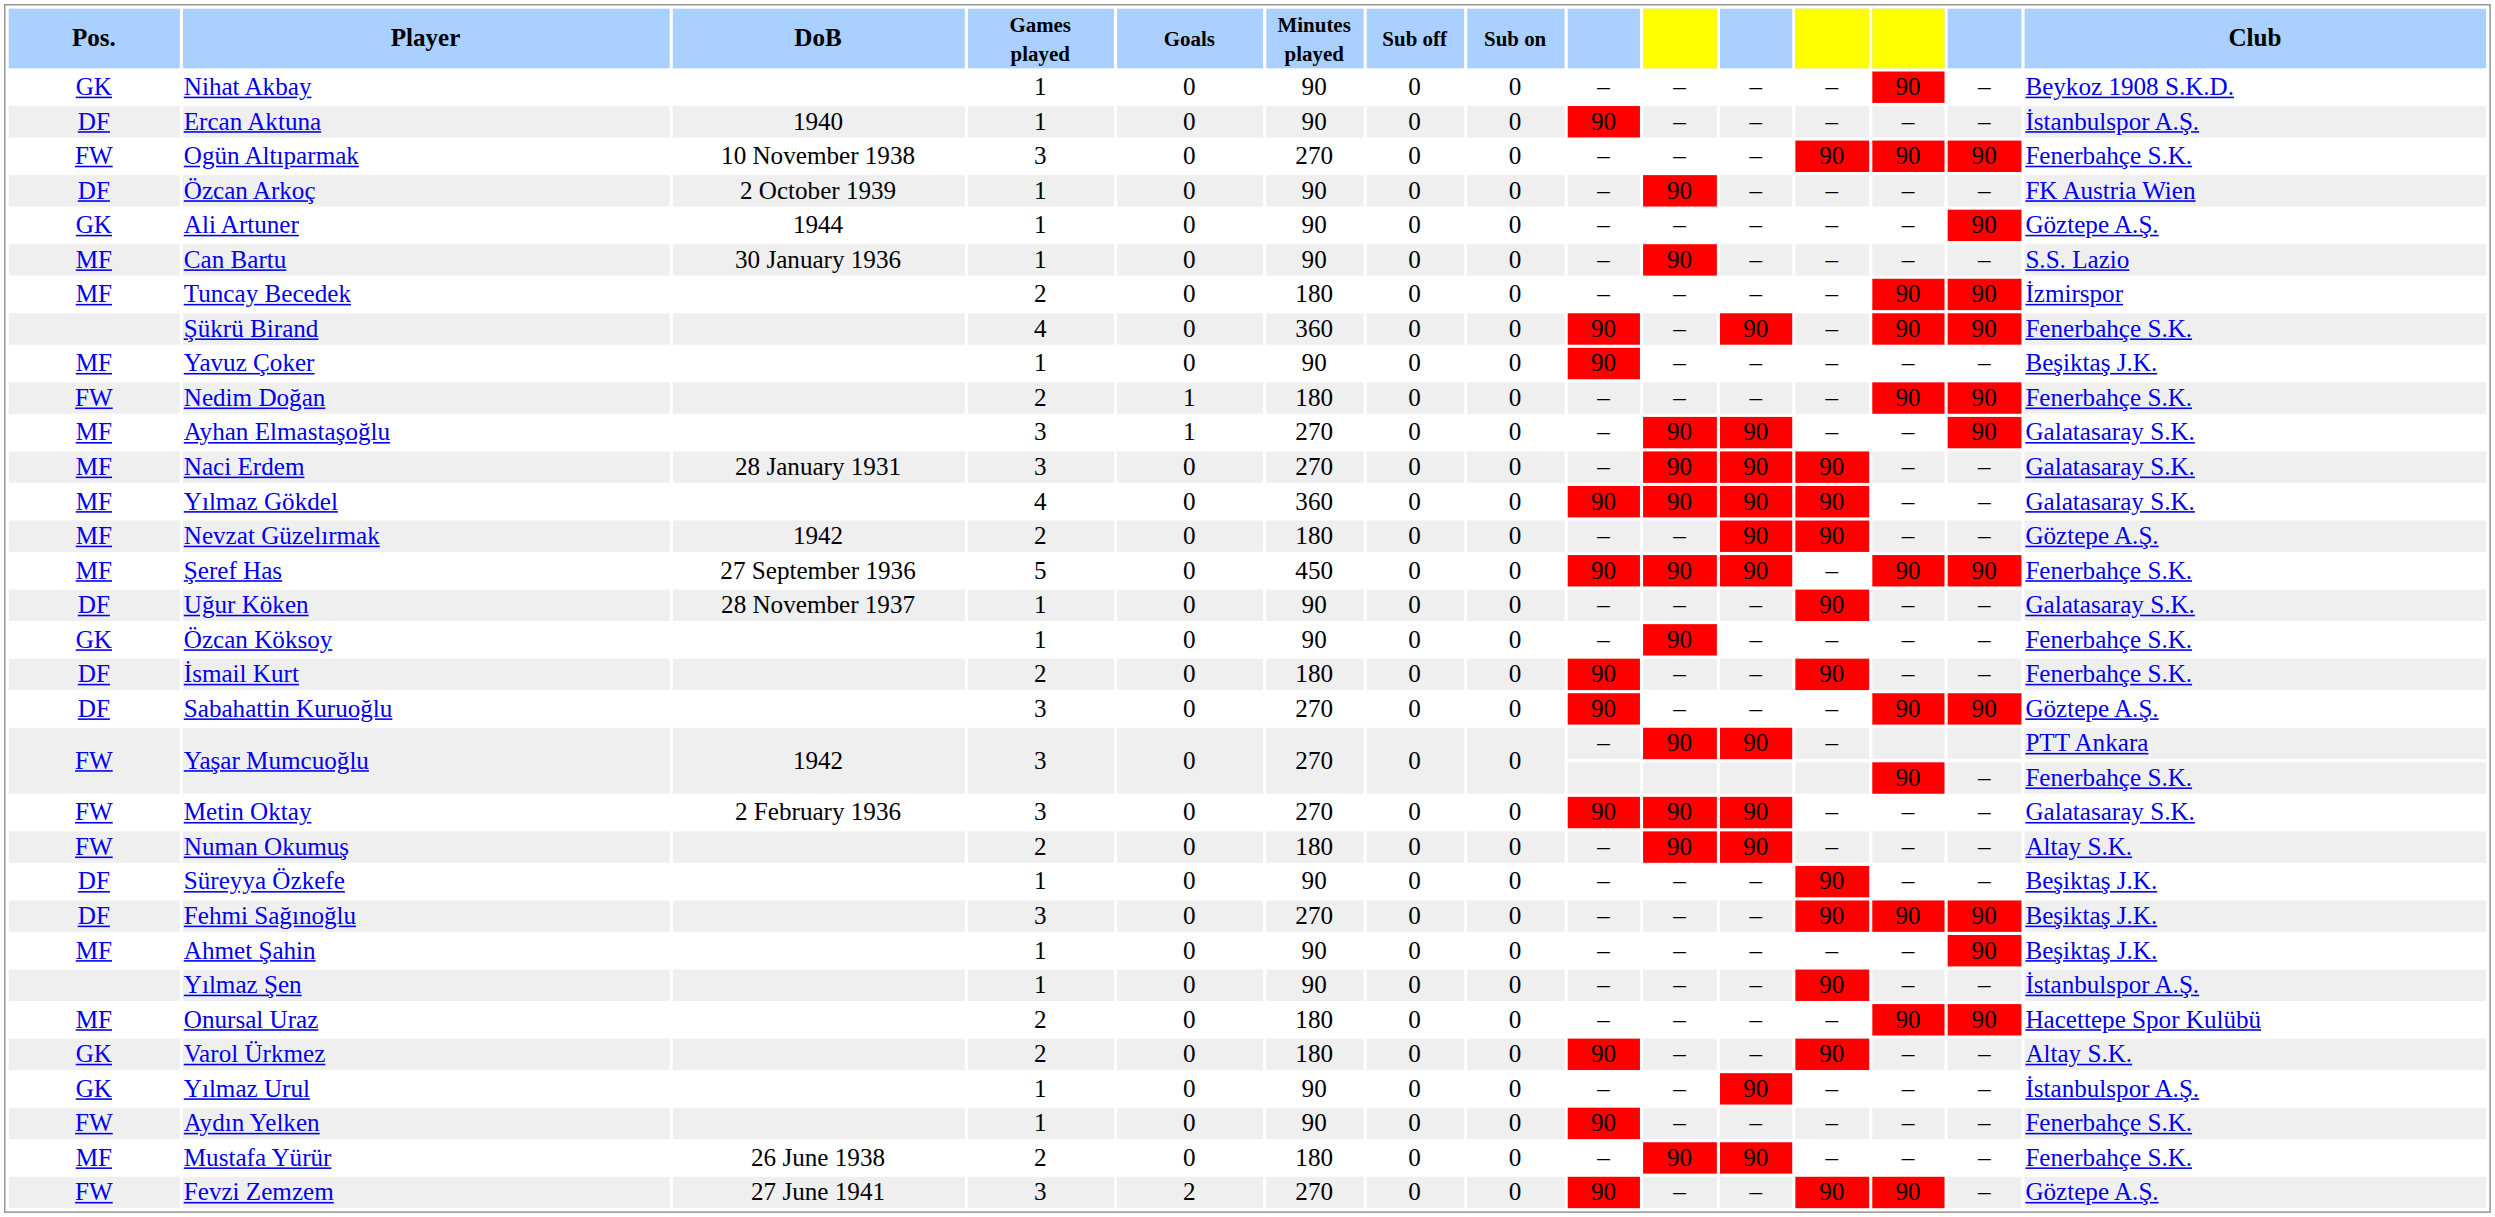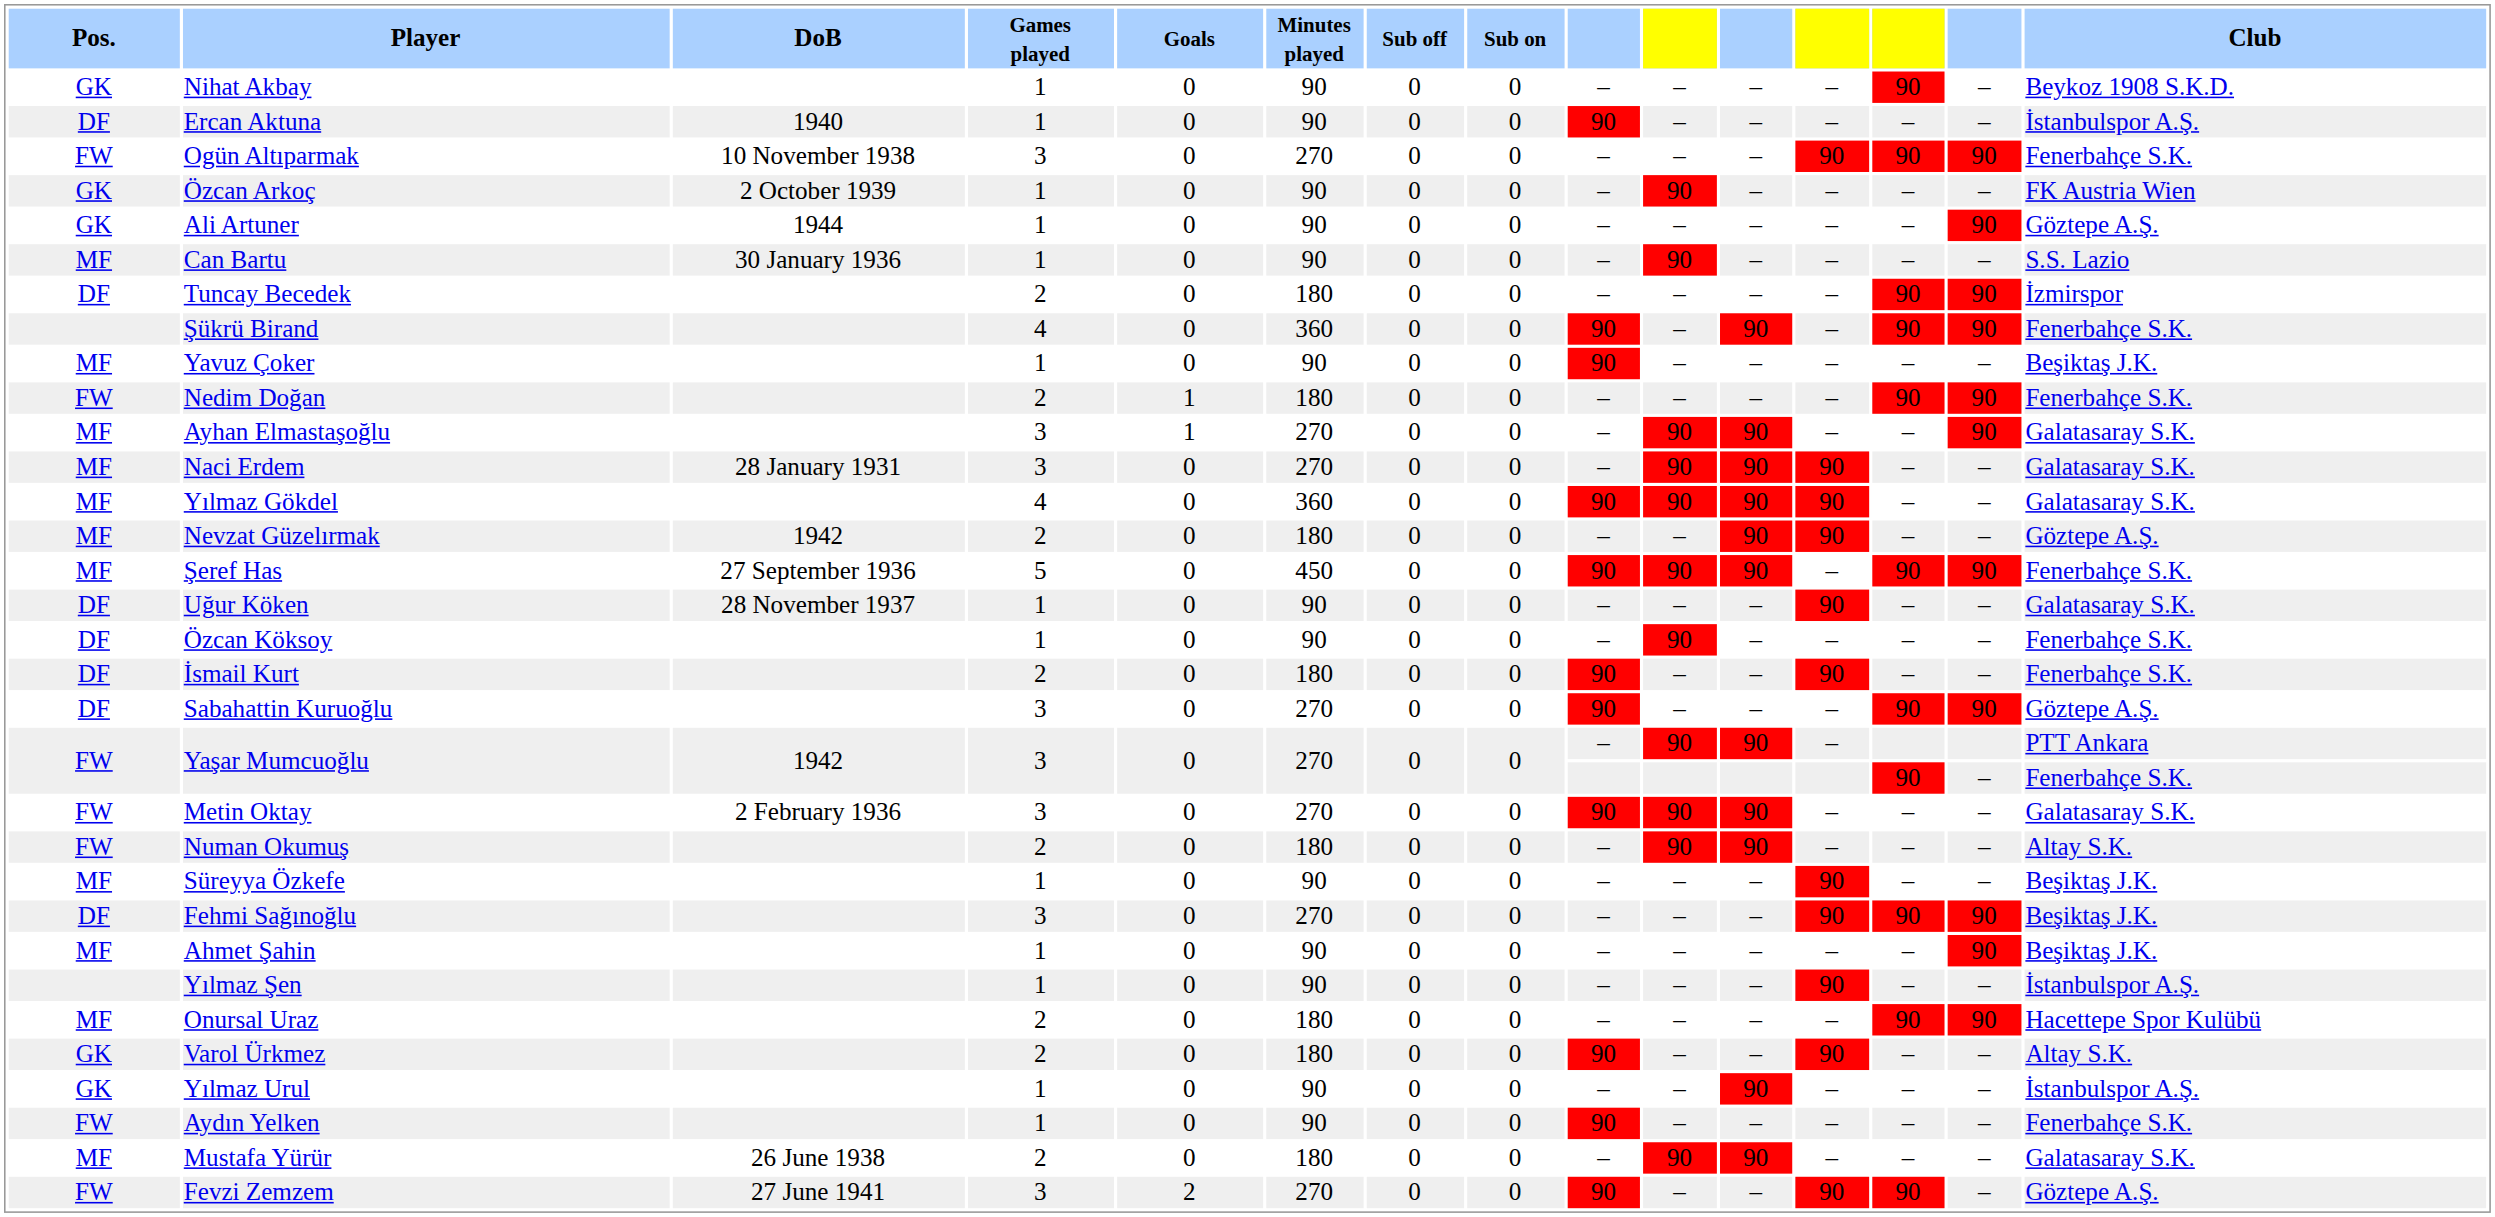Özcan Arkoç | Pos.: DF -> GK
Tuncay Becedek | Pos.: MF -> DF
Özcan Köksoy | Pos.: GK -> DF
Süreyya Özkefe | Pos.: DF -> MF
Mustafa Yürür | Club: Fenerbahçe S.K. -> Galatasaray S.K.
